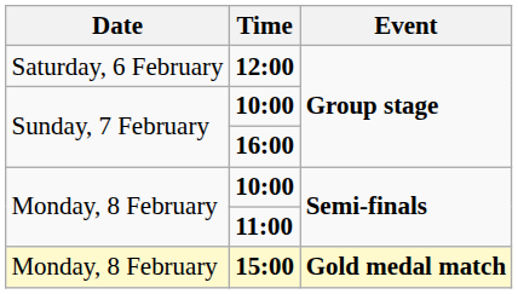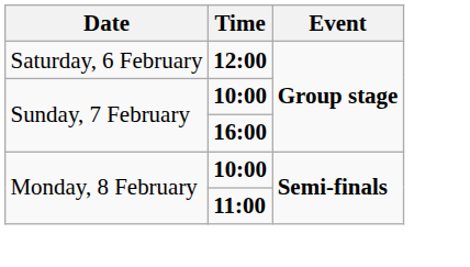- row: Monday, 8 February | 15:00 | Gold medal match
